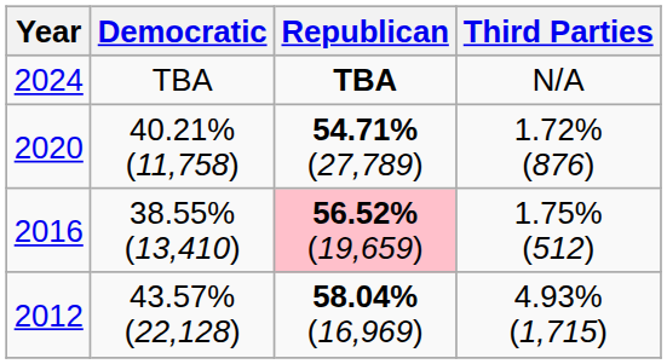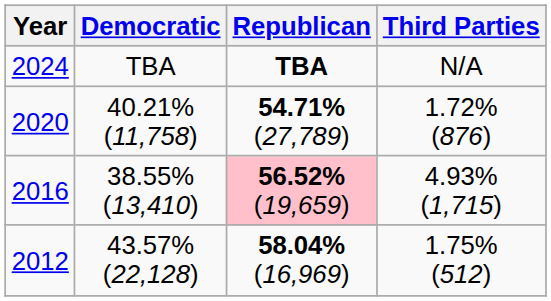2016 | Third Parties: 1.75% (512) -> 4.93% (1,715)
2012 | Third Parties: 4.93% (1,715) -> 1.75% (512)
